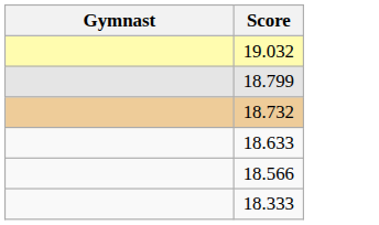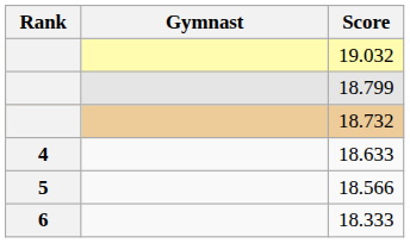+ column: Rank | 4 | 5 | 6
